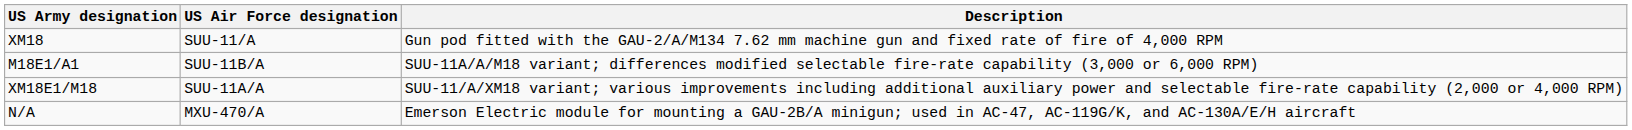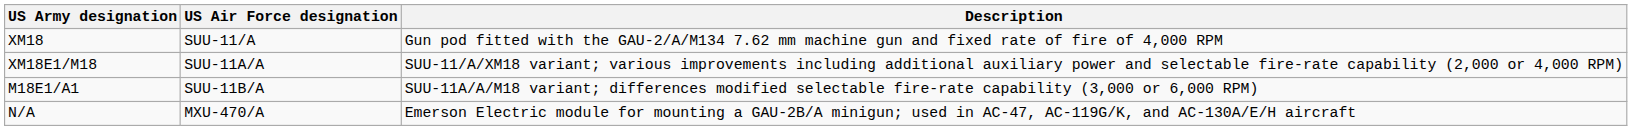rows swapped: XM18E1/M18 <-> M18E1/A1
